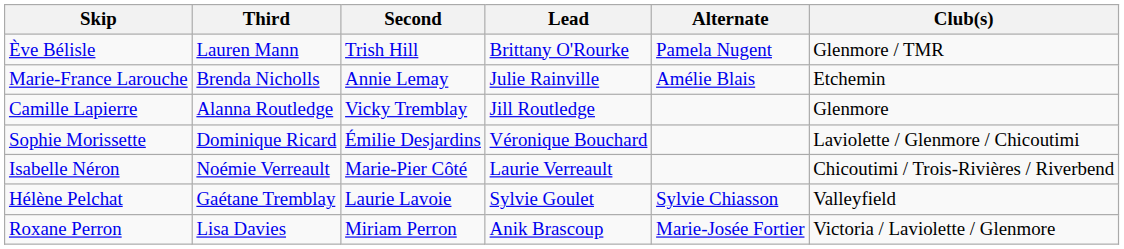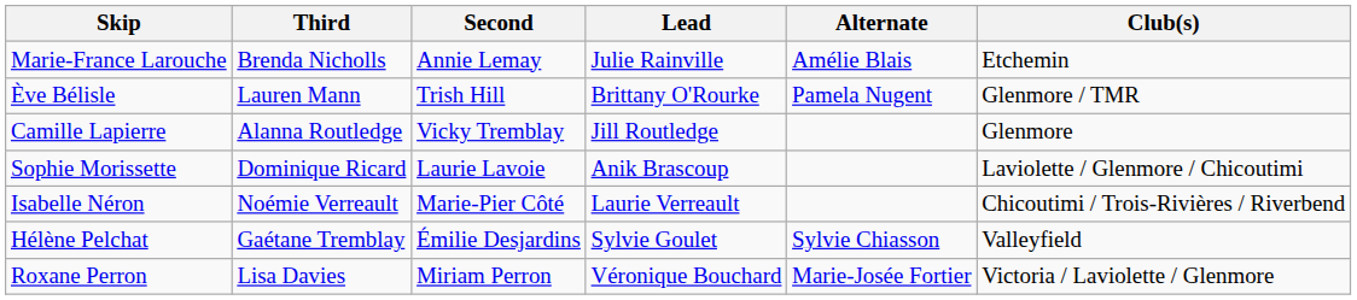rows swapped: Ève Bélisle <-> Marie-France Larouche
Sophie Morissette | Second: Émilie Desjardins -> Laurie Lavoie
Sophie Morissette | Lead: Véronique Bouchard -> Anik Brascoup
Hélène Pelchat | Second: Laurie Lavoie -> Émilie Desjardins
Roxane Perron | Lead: Anik Brascoup -> Véronique Bouchard
